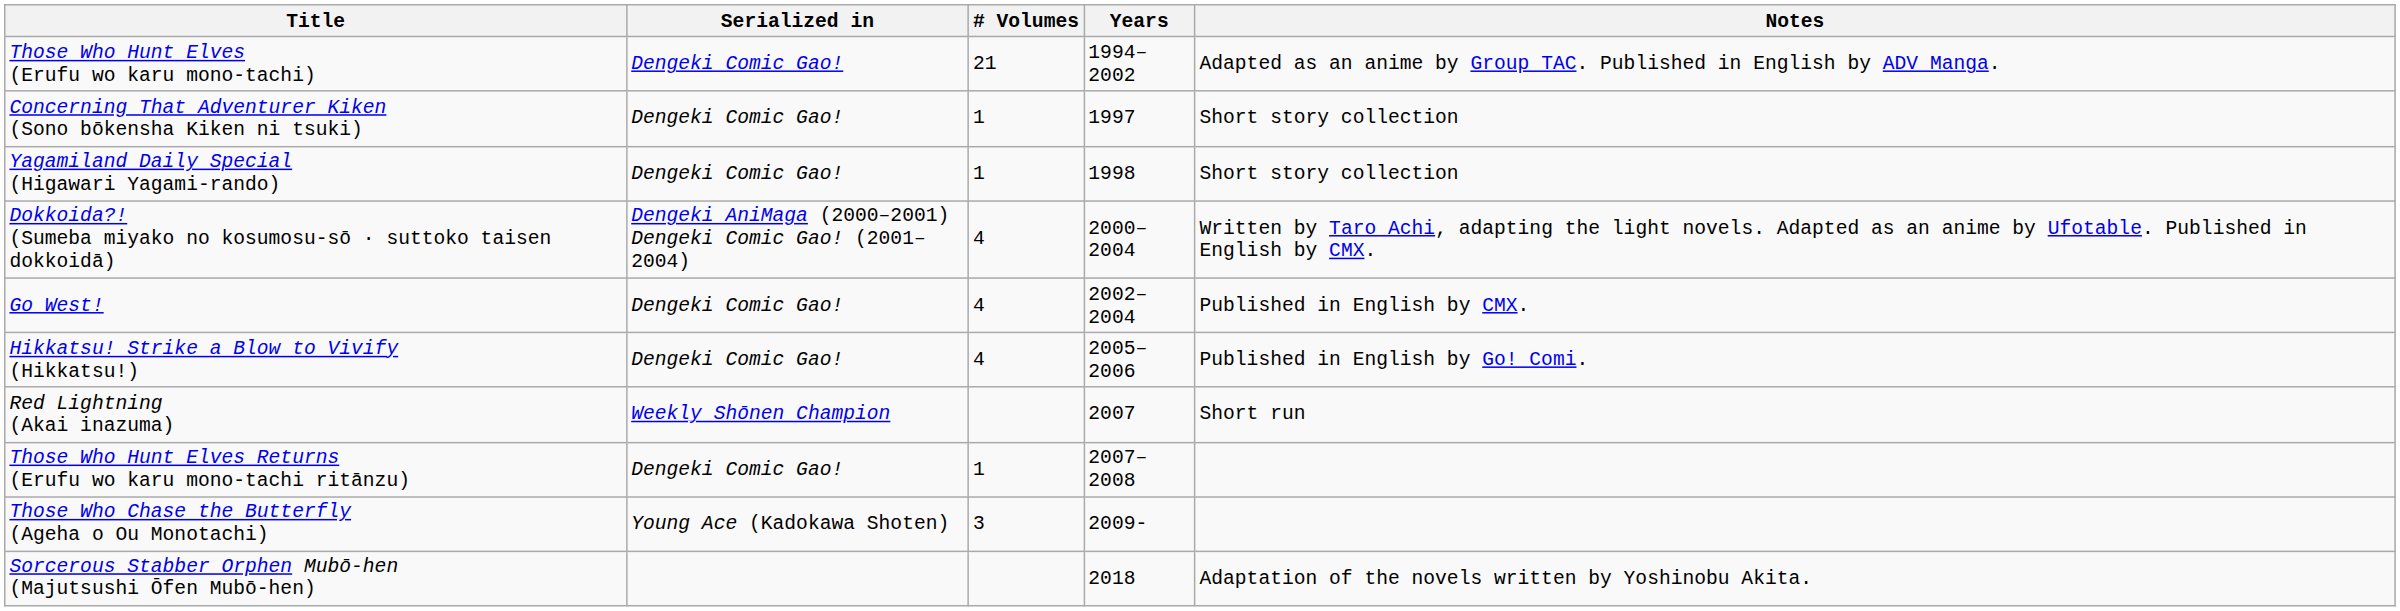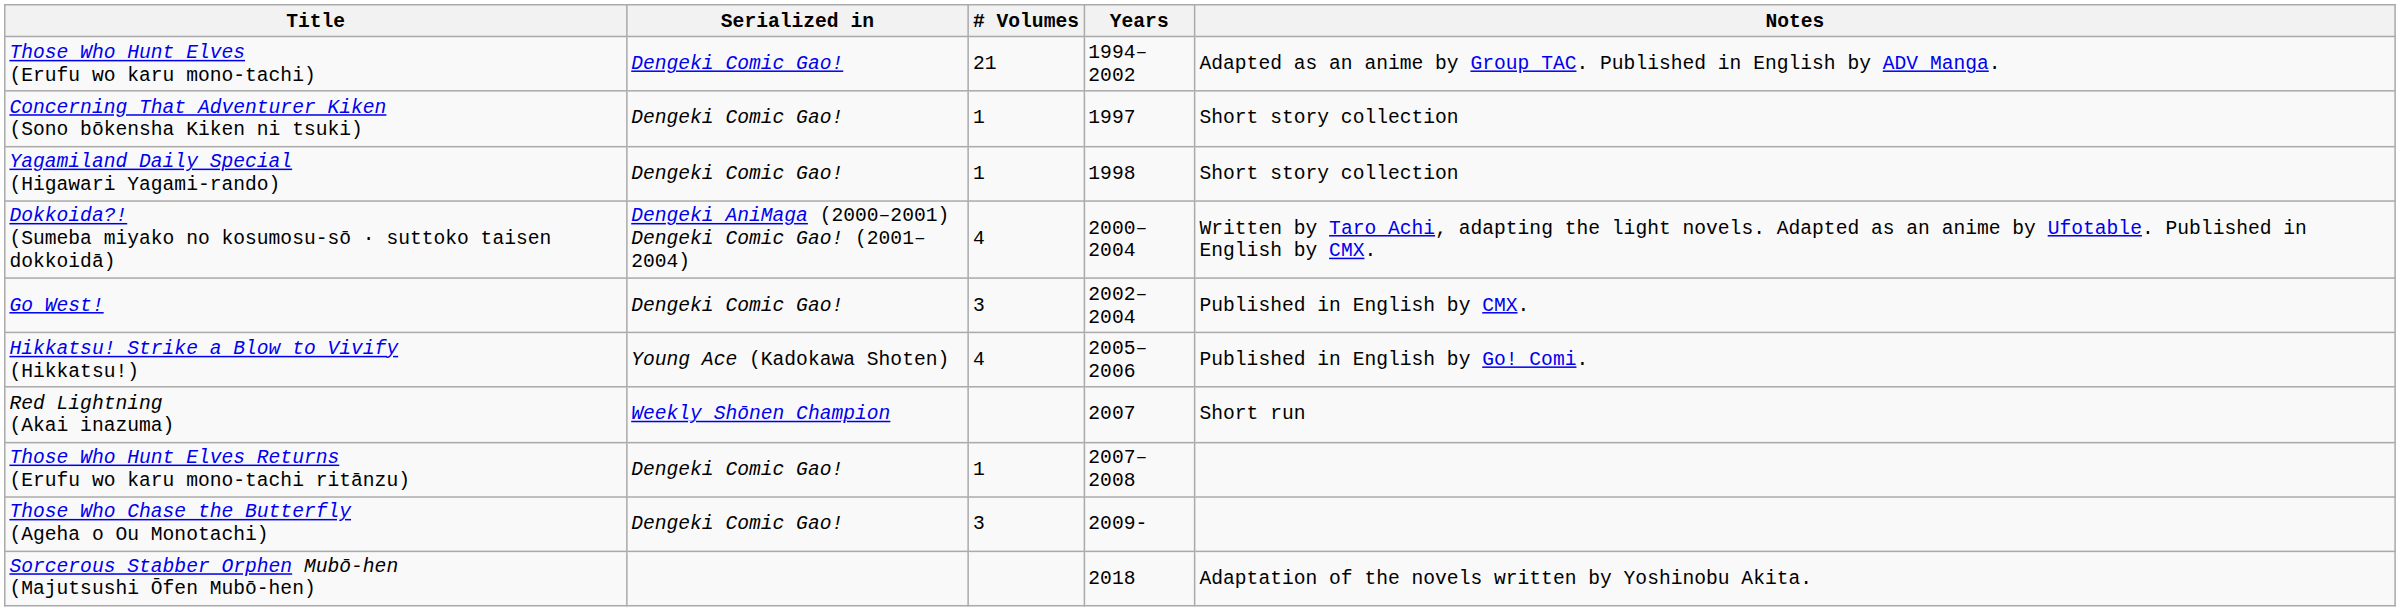Go West! | # Volumes: 4 -> 3
Hikkatsu! Strike a Blow to Vivify (Hikkatsu!) | Serialized in: Dengeki Comic Gao! -> Young Ace (Kadokawa Shoten)
Those Who Chase the Butterfly (Ageha o Ou Monotachi) | Serialized in: Young Ace (Kadokawa Shoten) -> Dengeki Comic Gao!
